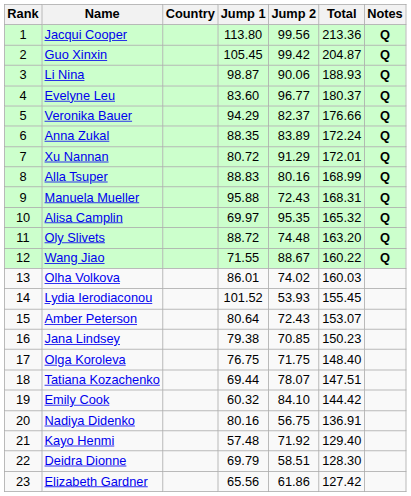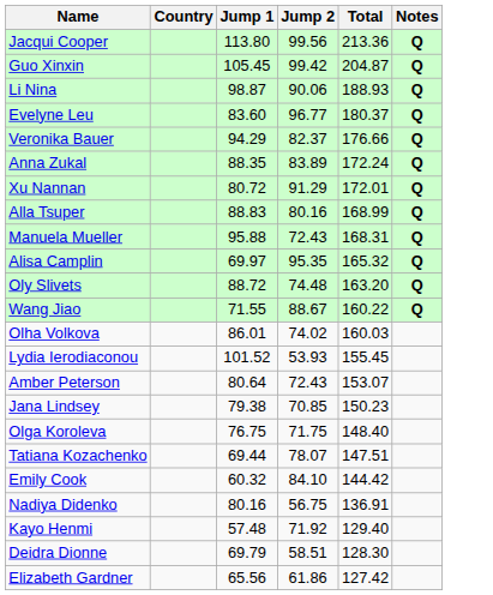- column: Rank | 1 | 2 | 3 | 4 | 5 | 6 | 7 | 8 | 9 | 10 | 11 | 12 | 13 | 14 | 15 | 16 | 17 | 18 | 19 | 20 | 21 | 22 | 23
